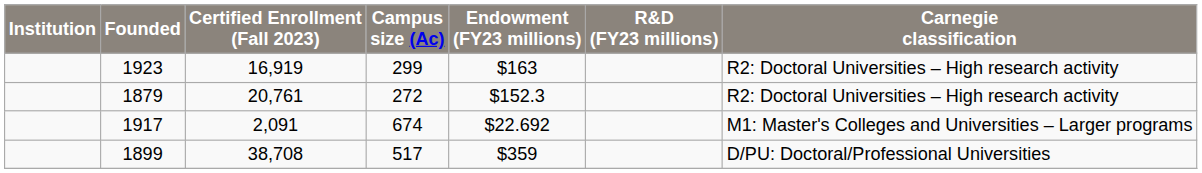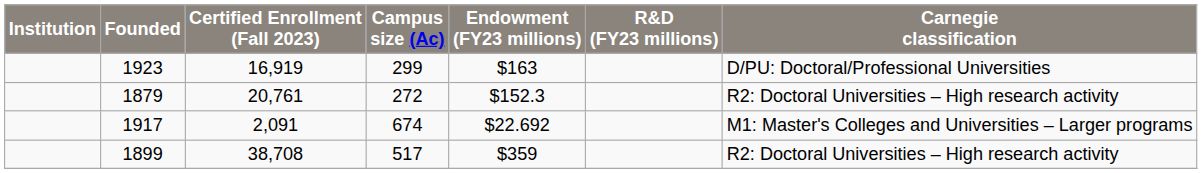1923 | Carnegie classification: R2: Doctoral Universities – High research activity -> D/PU: Doctoral/Professional Universities
1899 | Carnegie classification: D/PU: Doctoral/Professional Universities -> R2: Doctoral Universities – High research activity
